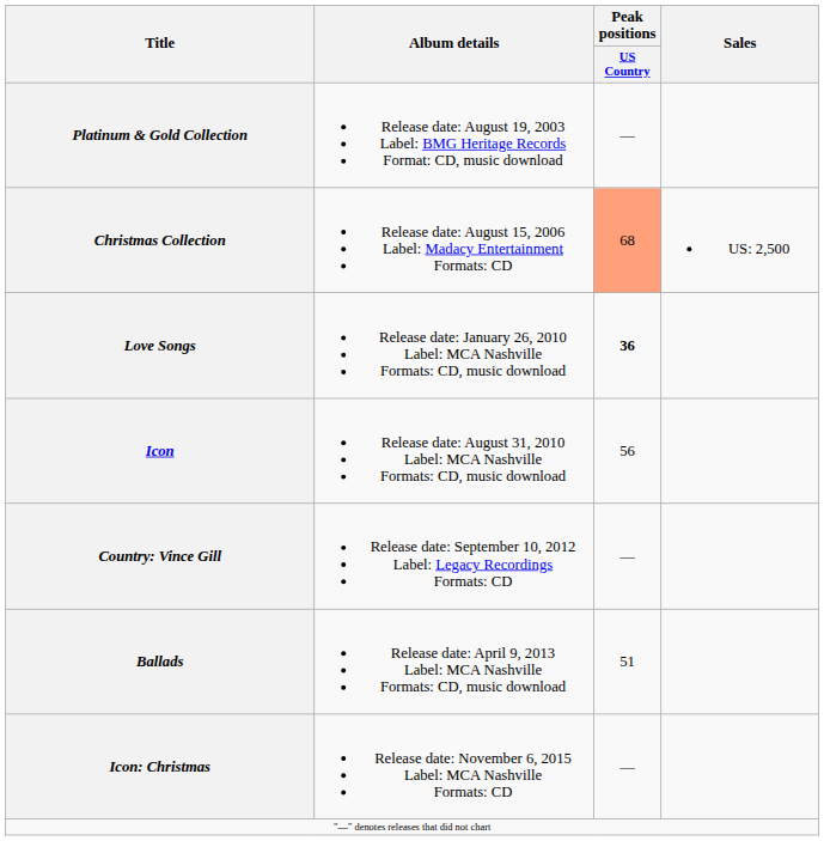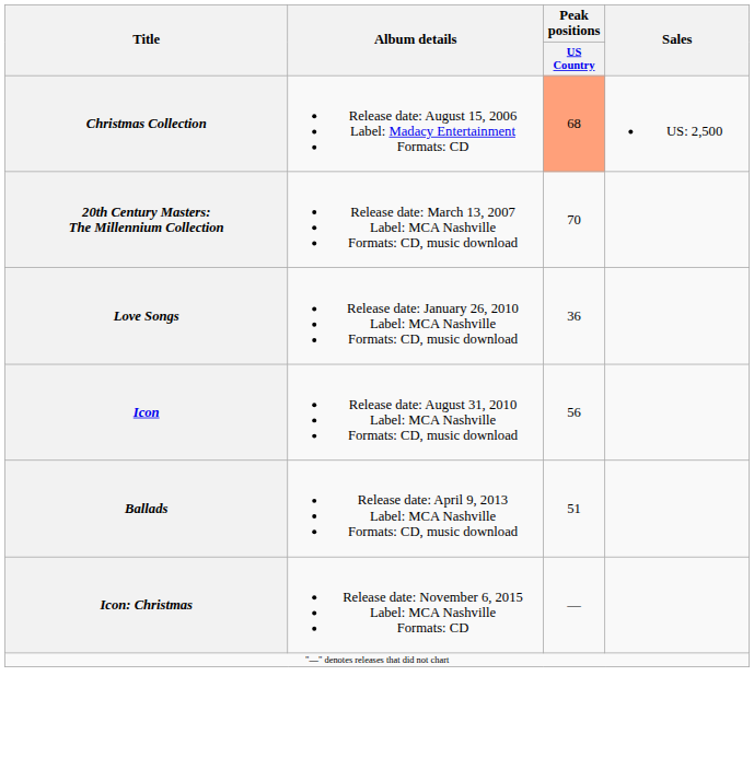- row: Platinum & Gold Collection | Release date: August 19, 2003 Label: BMG Heritage Records Format: CD, music download | —
+ row: 20th Century Masters: The Millennium Collection | Release date: March 13, 2007 Label: MCA Nashville Formats: CD, music download | 70
Love Songs | Peak positions / US Country: bold -> normal
- row: Country: Vince Gill | Release date: September 10, 2012 Label: Legacy Recordings Formats: CD | —
